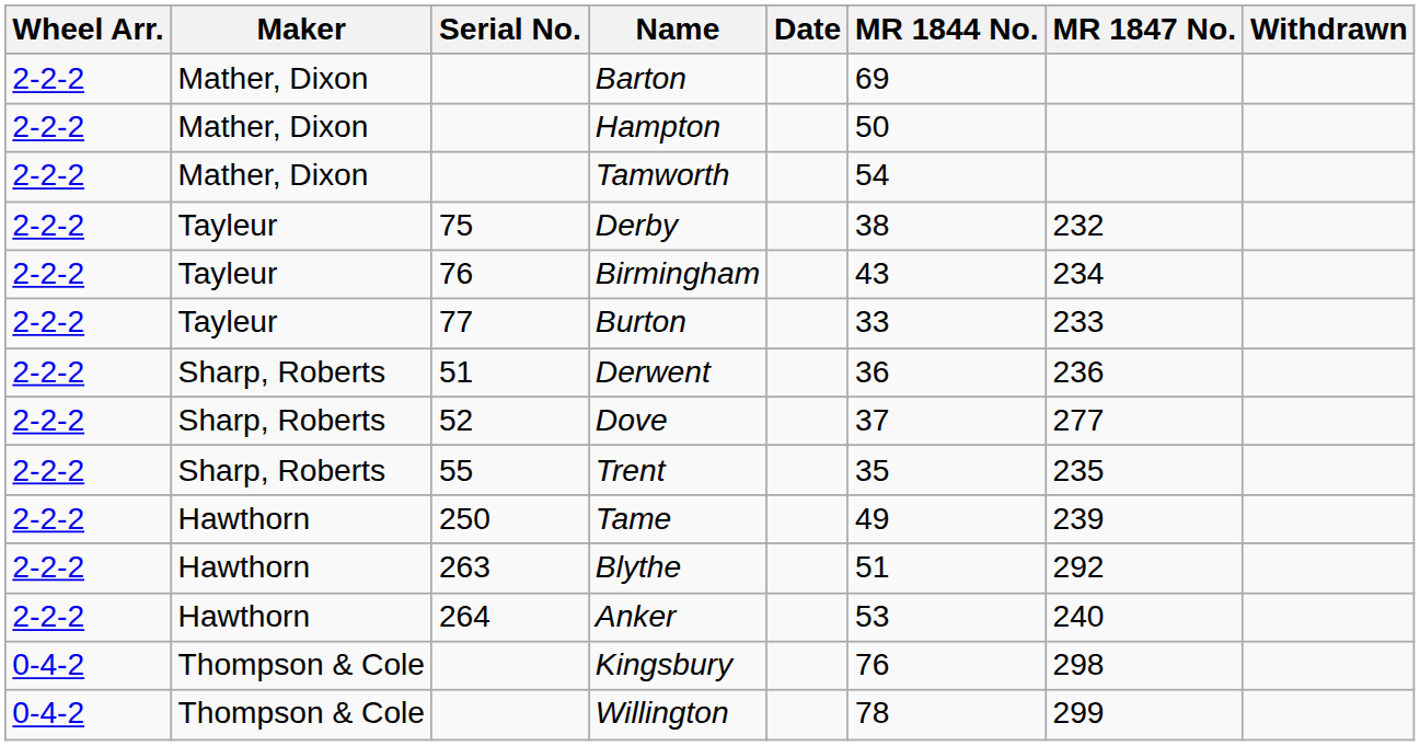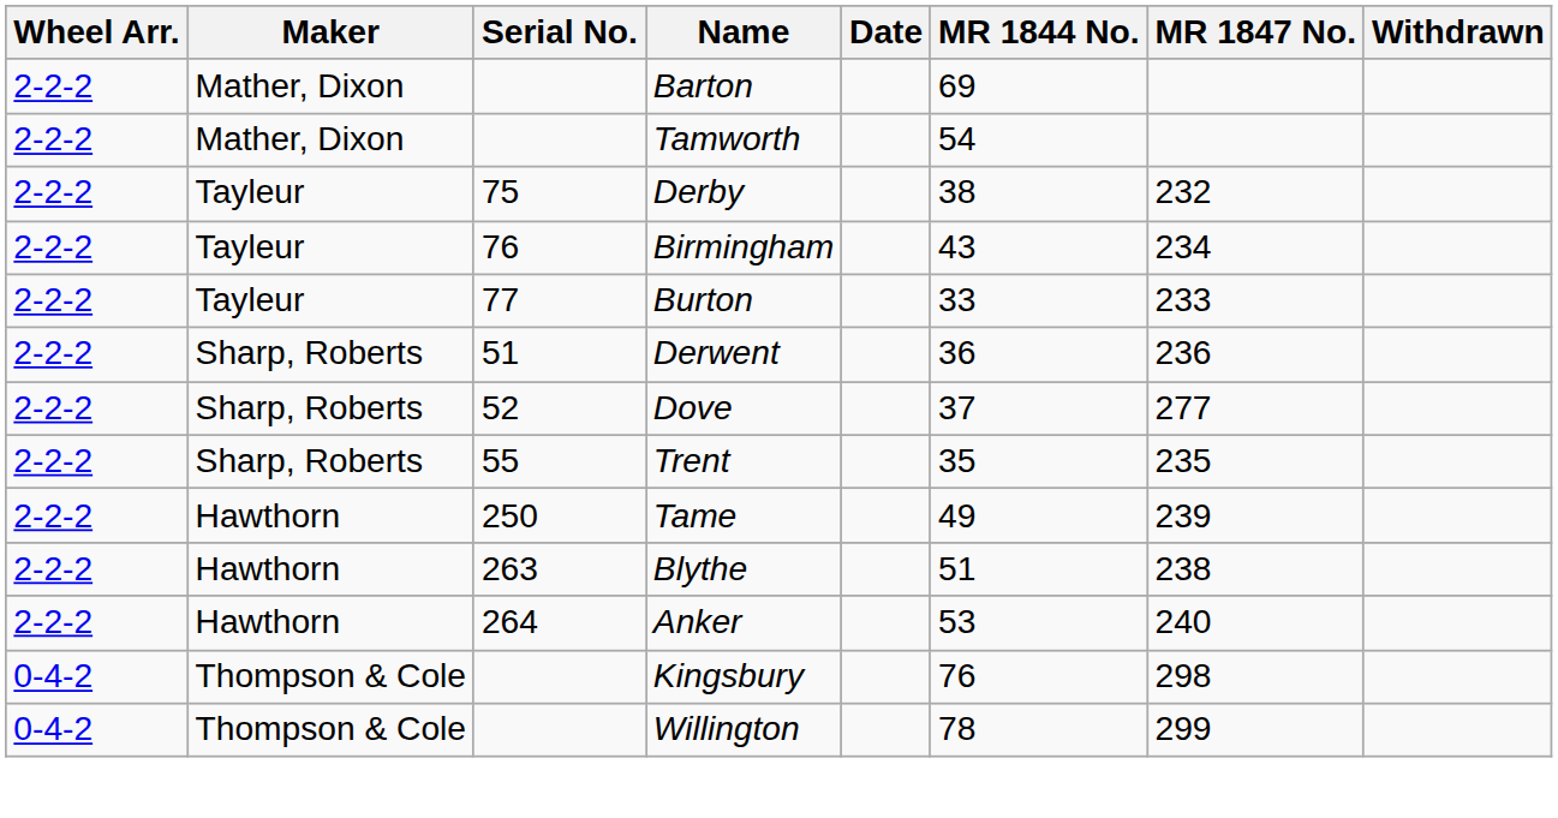- row: 2-2-2 | Mather, Dixon | Hampton | 50
Blythe | MR 1847 No.: 292 -> 238
